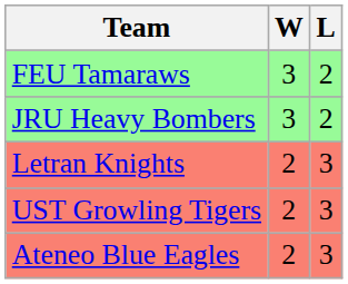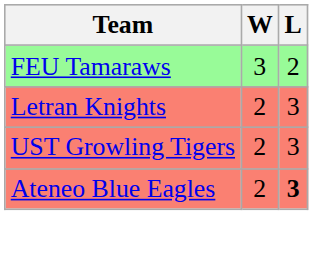- row: JRU Heavy Bombers | 3 | 2
Ateneo Blue Eagles | L: normal -> bold
